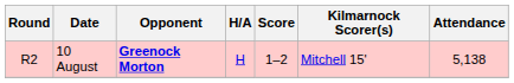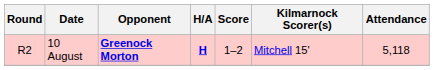10 August | H/A: normal -> bold
10 August | Attendance: 5,138 -> 5,118
